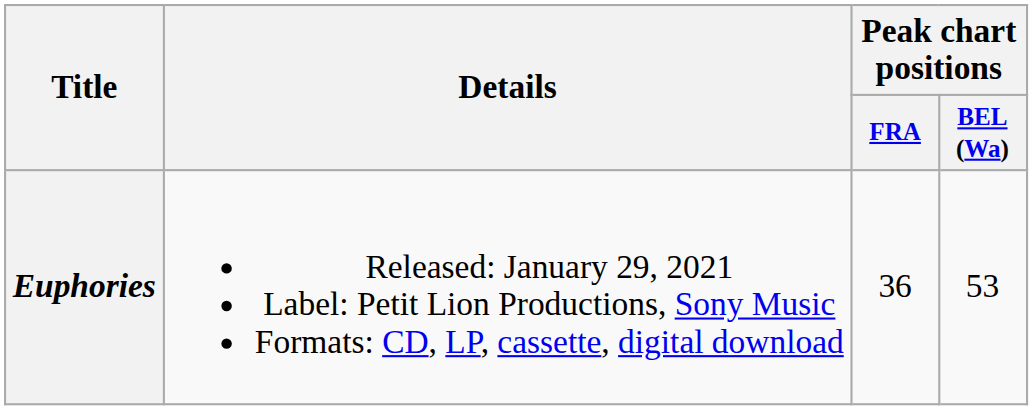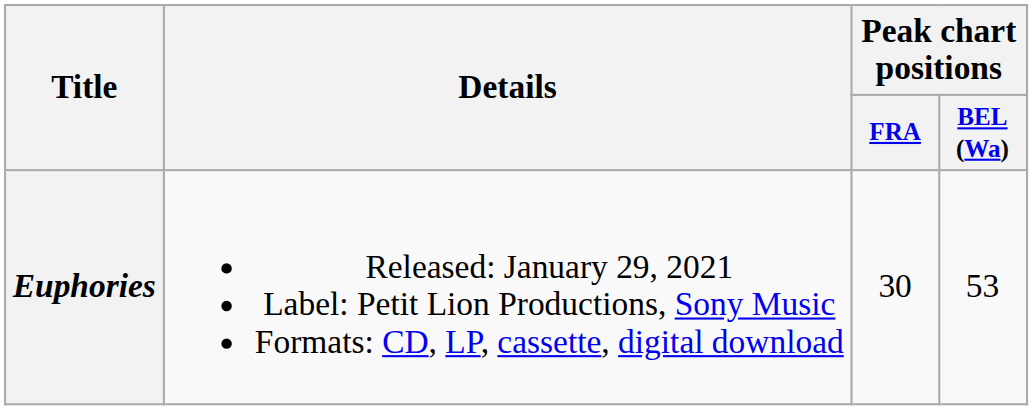Euphories | Peak chart positions / FRA: 36 -> 30
